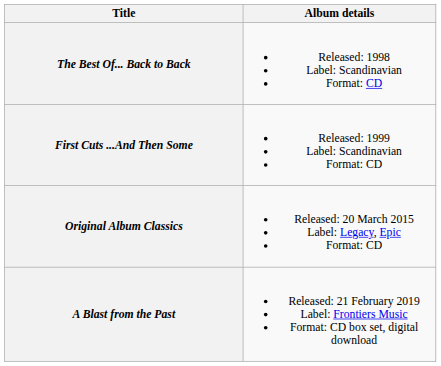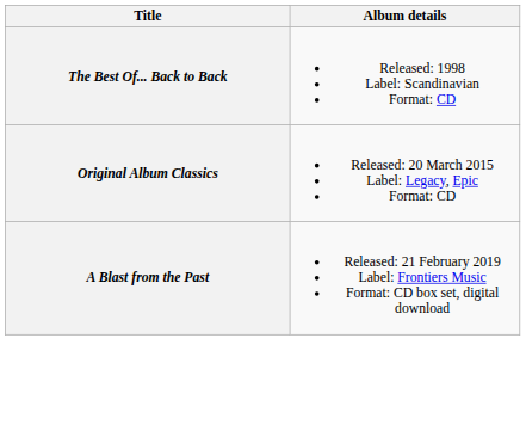- row: First Cuts ...And Then Some | Released: 1999 Label: Scandinavian Format: CD
